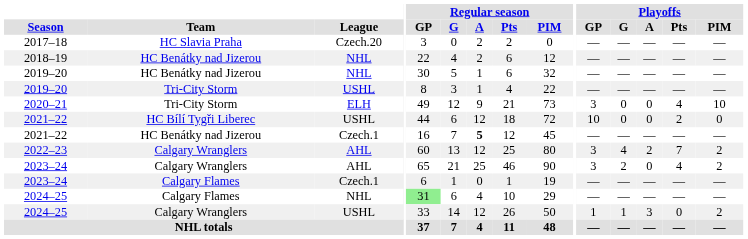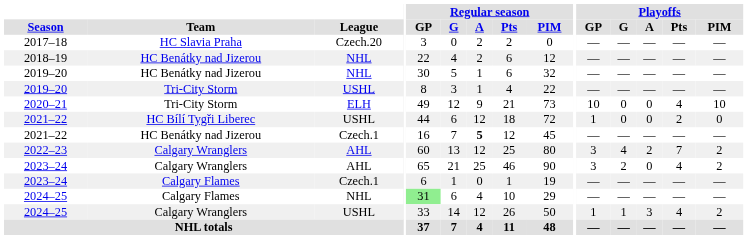2020–21 | Playoffs / GP: 3 -> 10
2021–22 / HC Bílí Tygři Liberec | Playoffs / GP: 10 -> 1
2024–25 / Calgary Wranglers | Playoffs / Pts: 0 -> 4
